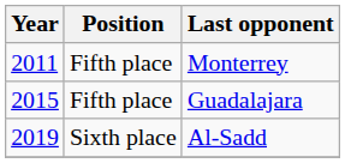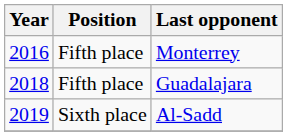Monterrey | Year: 2011 -> 2016
Guadalajara | Year: 2015 -> 2018
